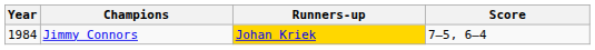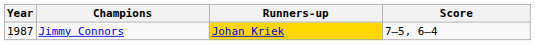Jimmy Connors | Year: 1984 -> 1987
